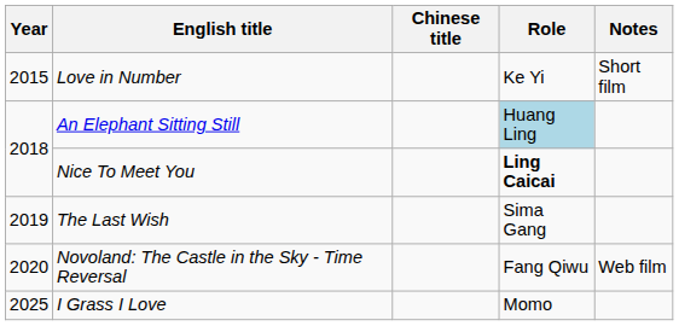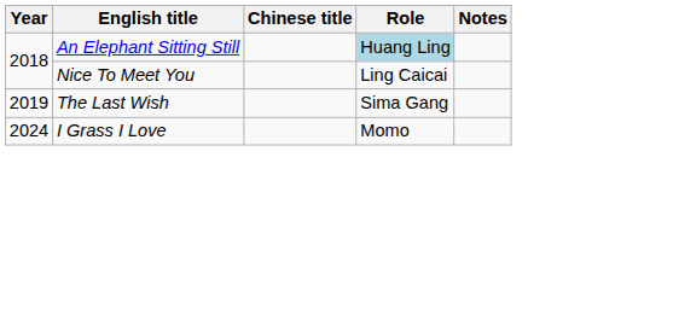- row: 2015 | Love in Number | Ke Yi | Short film
Nice To Meet You | Role: bold -> normal
- row: 2020 | Novoland: The Castle in the Sky - Time Reversal | Fang Qiwu | Web film
I Grass I Love | Year: 2025 -> 2024
